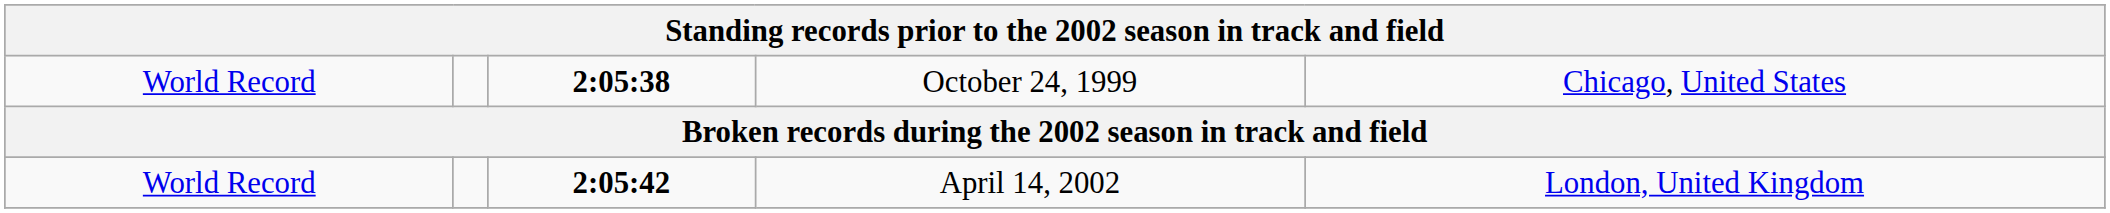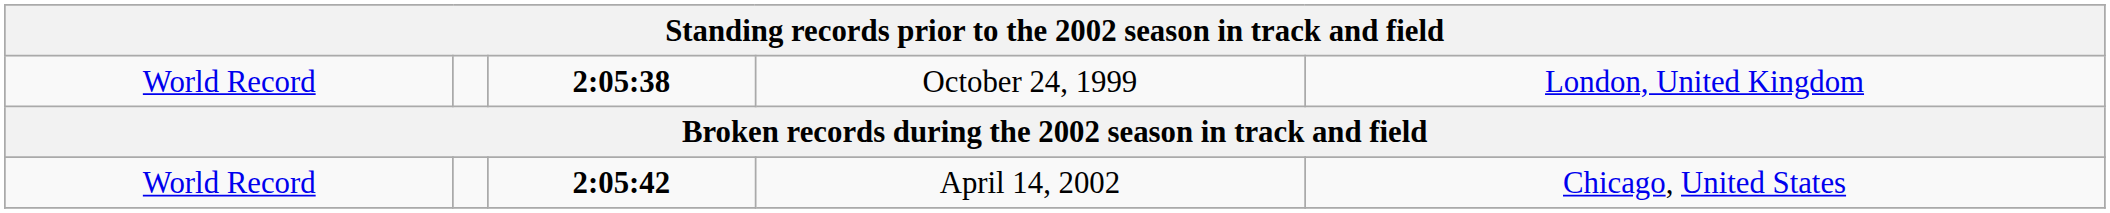October 24, 1999 | column 5: Chicago, United States -> London, United Kingdom
April 14, 2002 | column 5: London, United Kingdom -> Chicago, United States
